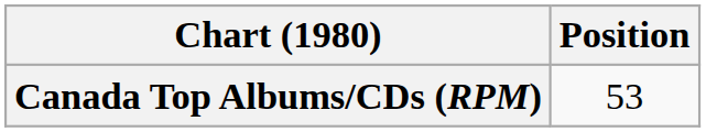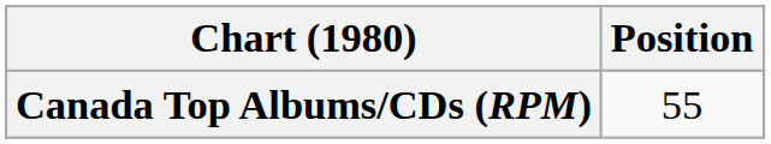Canada Top Albums/CDs (RPM) | Position: 53 -> 55
